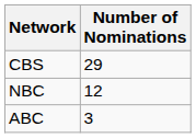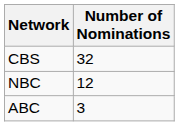CBS | Number of Nominations: 29 -> 32
